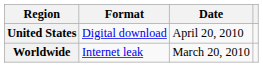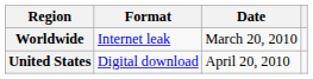rows swapped: Worldwide <-> United States
